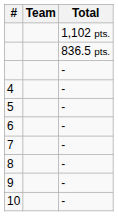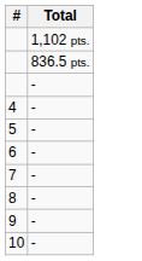- column: Team
